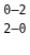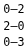+ row: 0–3
